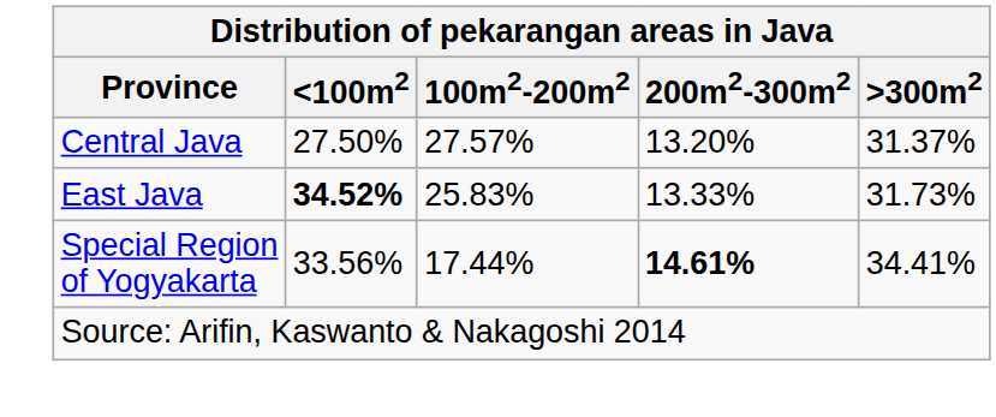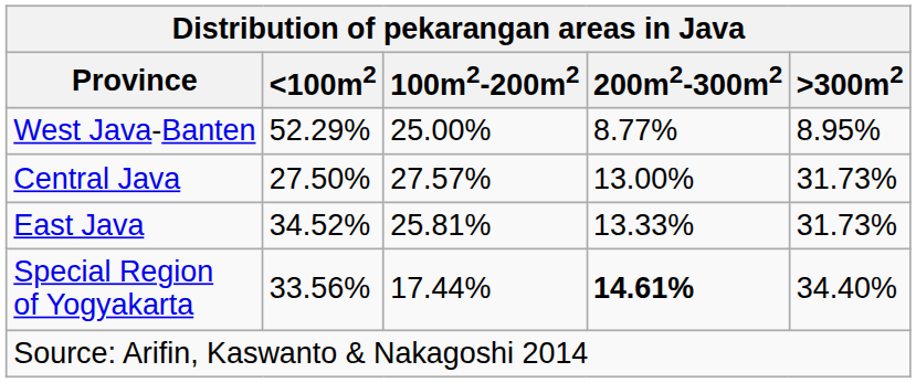+ row: West Java-Banten | 52.29% | 25.00% | 8.77% | 8.95%
Central Java | 200m2-300m2: 13.20% -> 13.00%
Central Java | >300m2: 31.37% -> 31.73%
East Java | <100m2: bold -> normal
East Java | 100m2-200m2: 25.83% -> 25.81%
Special Region of Yogyakarta | >300m2: 34.41% -> 34.40%
